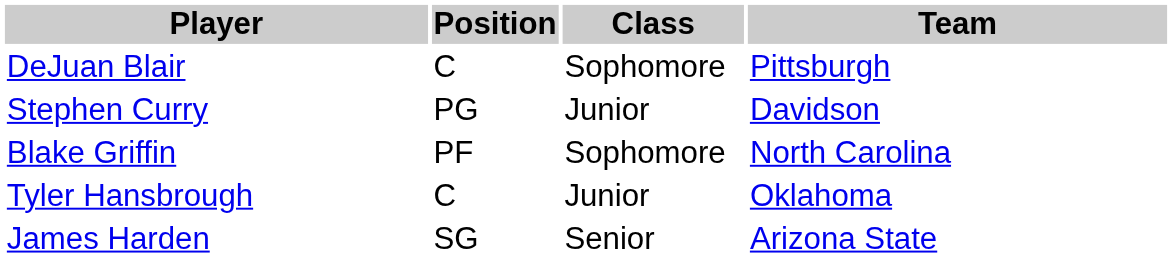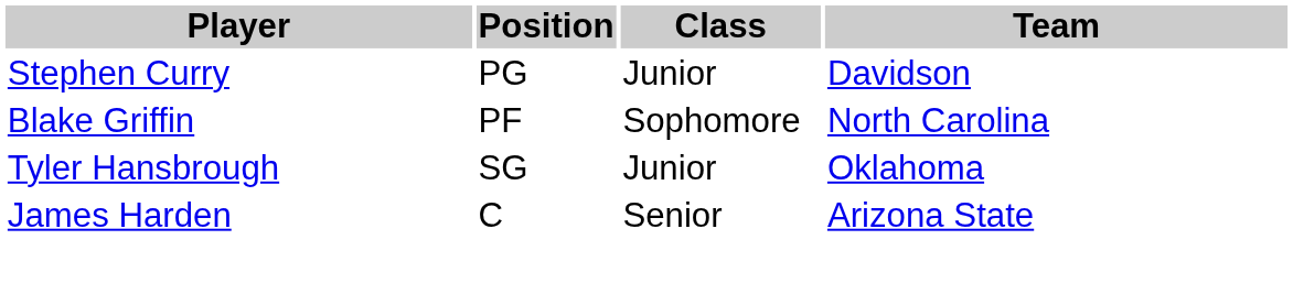- row: DeJuan Blair | C | Sophomore | Pittsburgh
Tyler Hansbrough | Position: C -> SG
James Harden | Position: SG -> C
